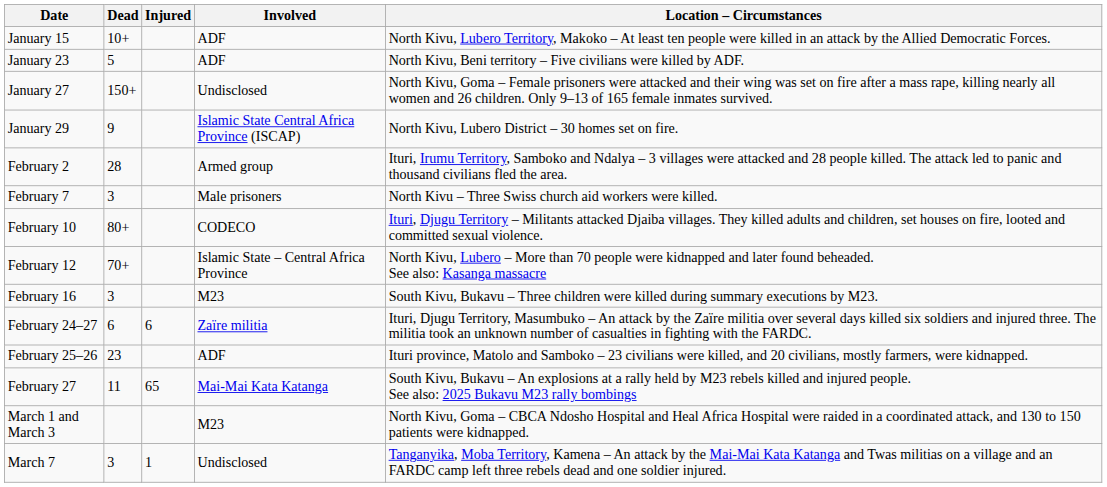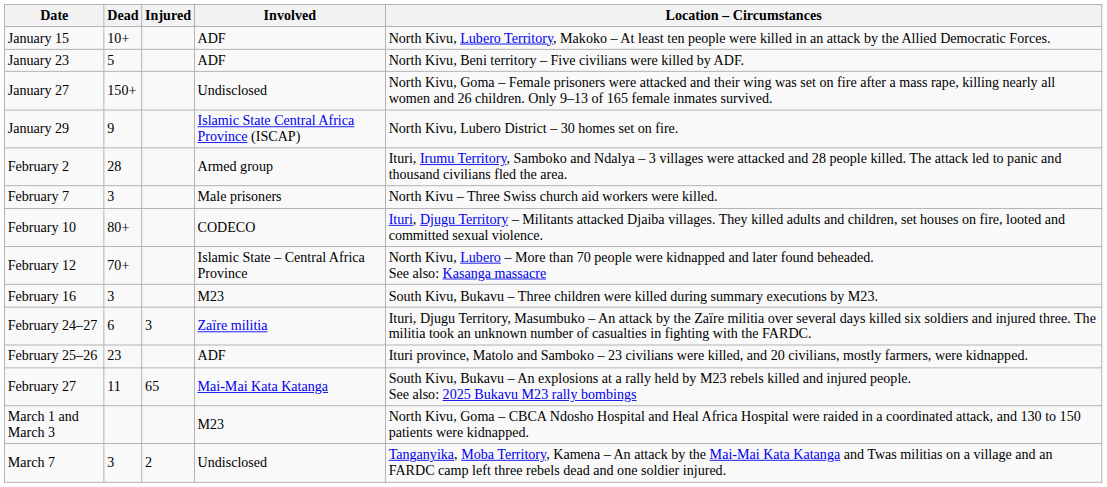February 24–27 | Injured: 6 -> 3
March 7 | Injured: 1 -> 2
